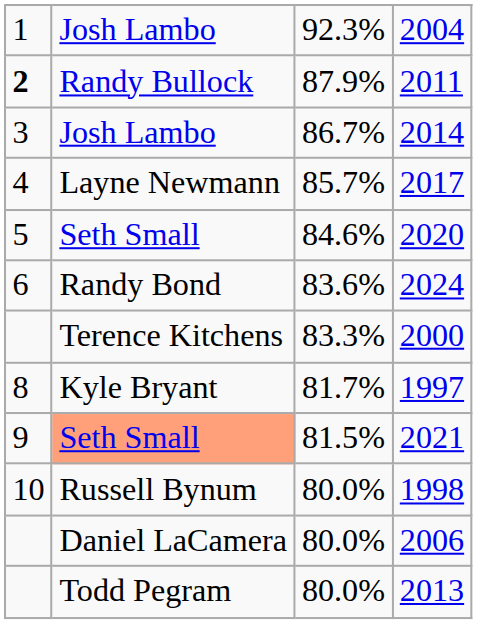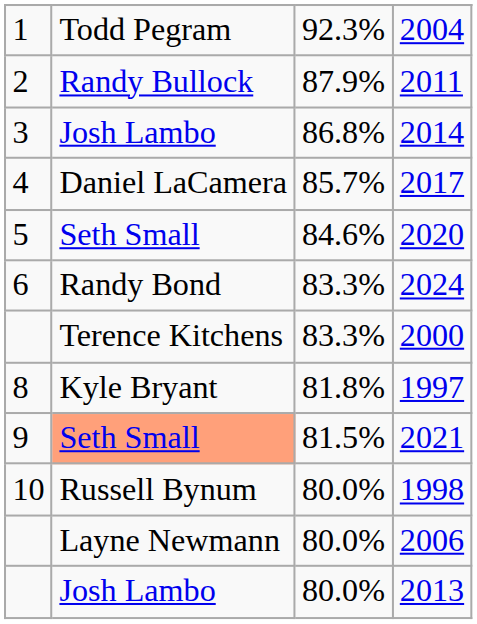2004 | column 2: Josh Lambo -> Todd Pegram
2011 | column 1: bold -> normal
2014 | column 3: 86.7% -> 86.8%
2017 | column 2: Layne Newmann -> Daniel LaCamera
2024 | column 3: 83.6% -> 83.3%
1997 | column 3: 81.7% -> 81.8%
2006 | column 2: Daniel LaCamera -> Layne Newmann
2013 | column 2: Todd Pegram -> Josh Lambo
